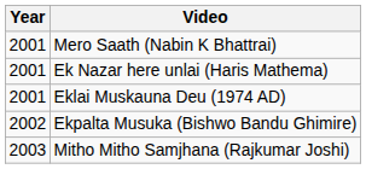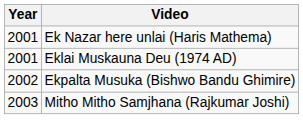- row: 2001 | Mero Saath (Nabin K Bhattrai)
